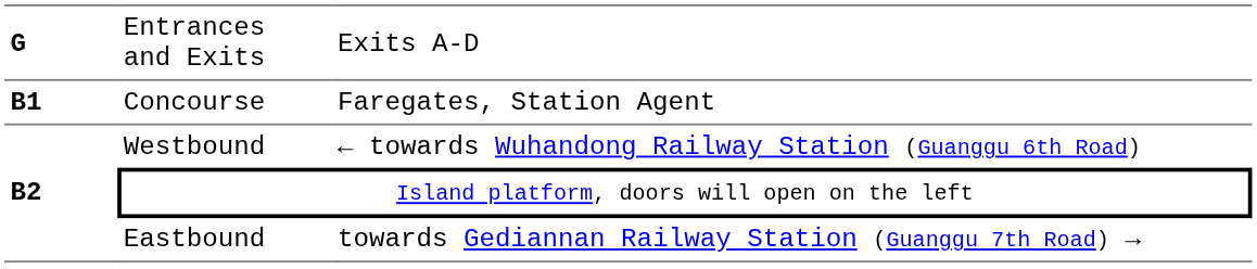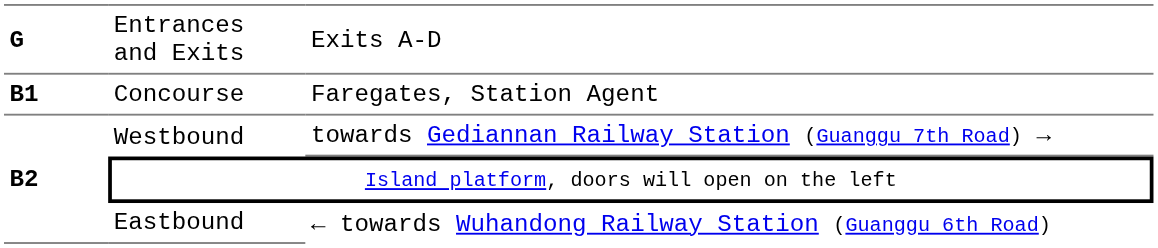Westbound | column 3: ← towards Wuhandong Railway Station (Guanggu 6th Road) -> towards Gediannan Railway Station (Guanggu 7th Road) →
Eastbound | column 3: towards Gediannan Railway Station (Guanggu 7th Road) → -> ← towards Wuhandong Railway Station (Guanggu 6th Road)
